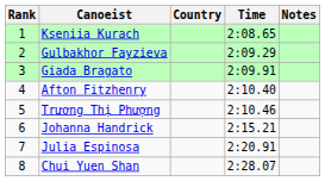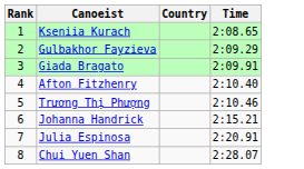- column: Notes
